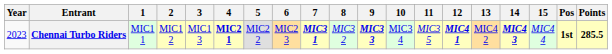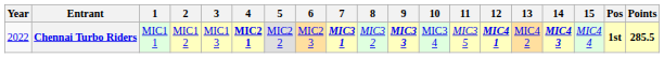Chennai Turbo Riders | Year: 2023 -> 2022
